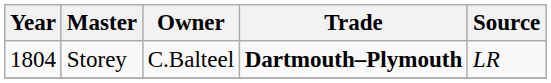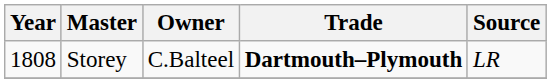Storey | Year: 1804 -> 1808
